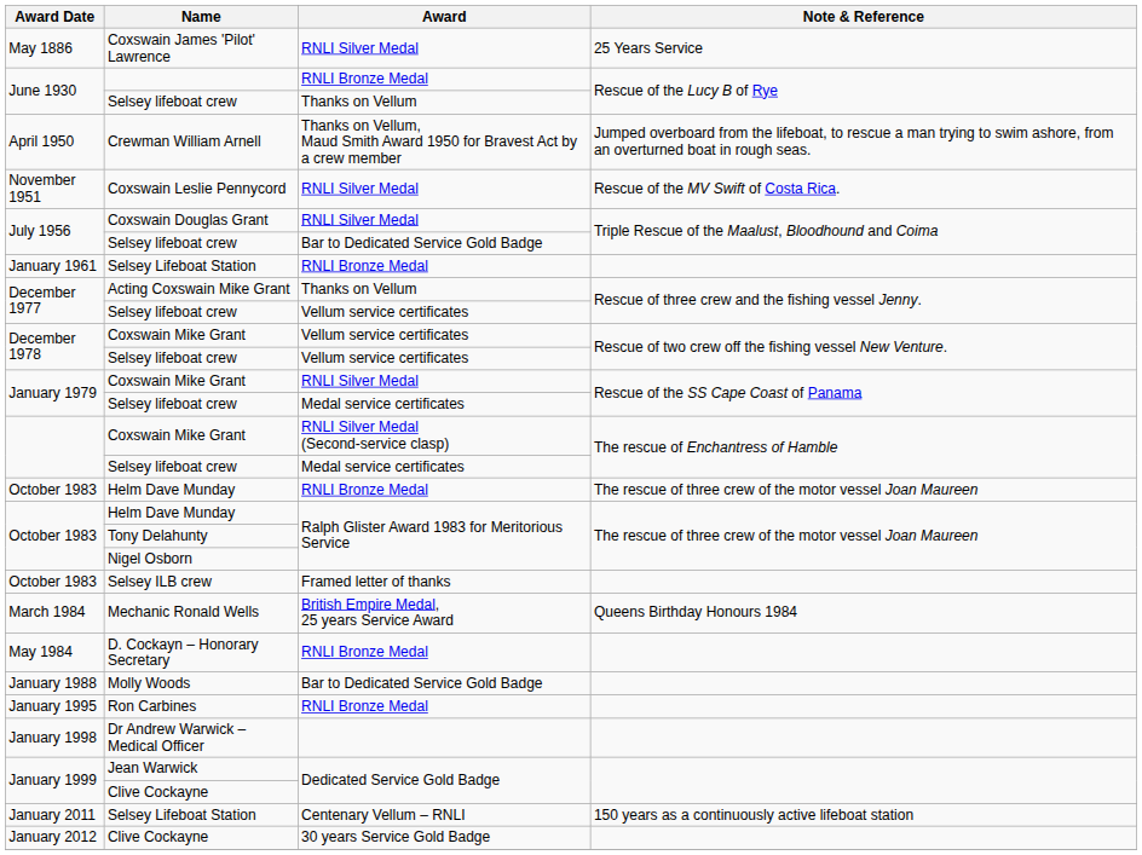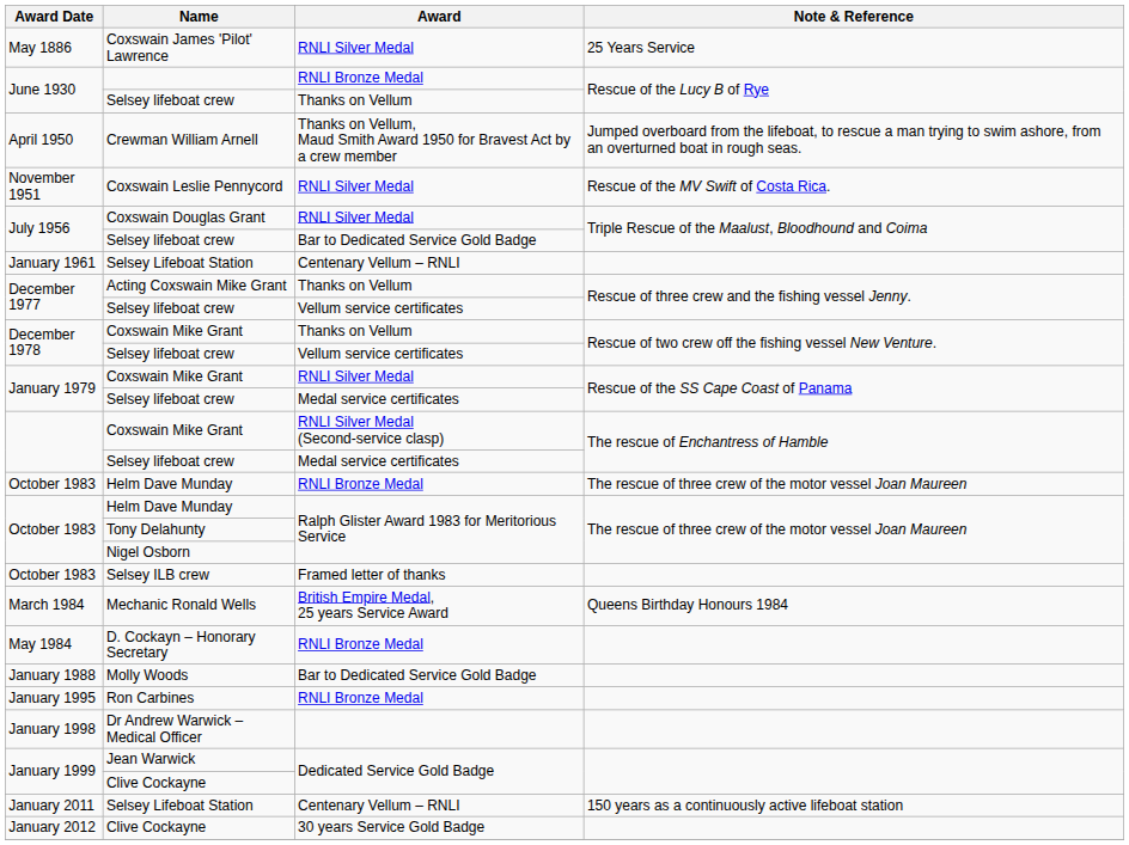January 1961 / Selsey Lifeboat Station | Award: RNLI Bronze Medal -> Centenary Vellum – RNLI
December 1978 / Coxswain Mike Grant | Award: Vellum service certificates -> Thanks on Vellum
